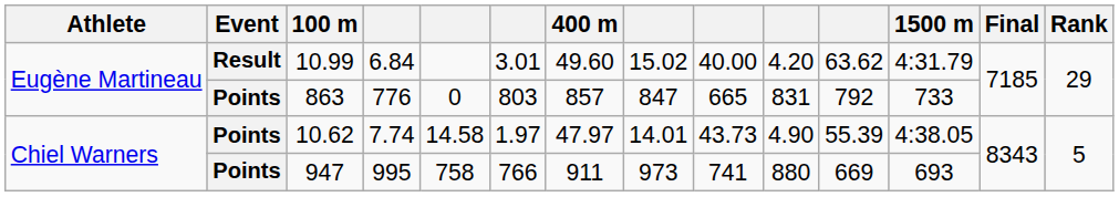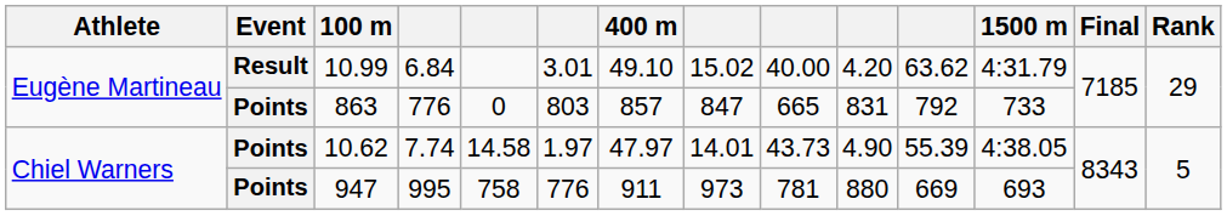10.99 | 400 m: 49.60 -> 49.10
947 | column 6: 766 -> 776
947 | column 9: 741 -> 781
